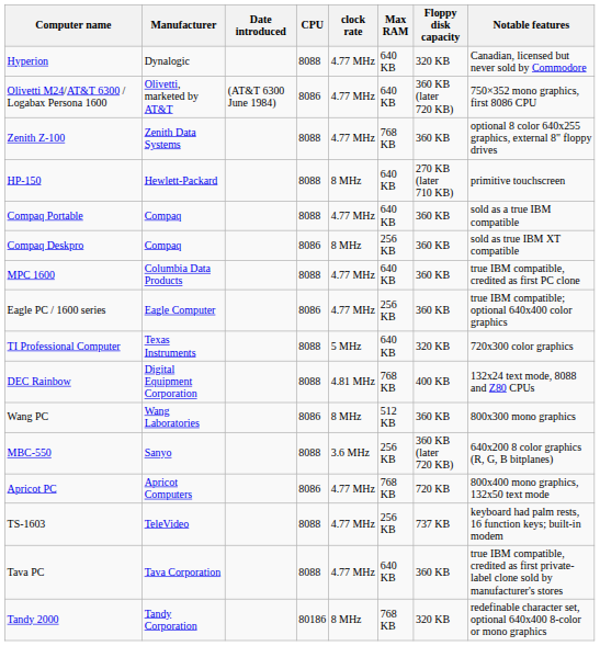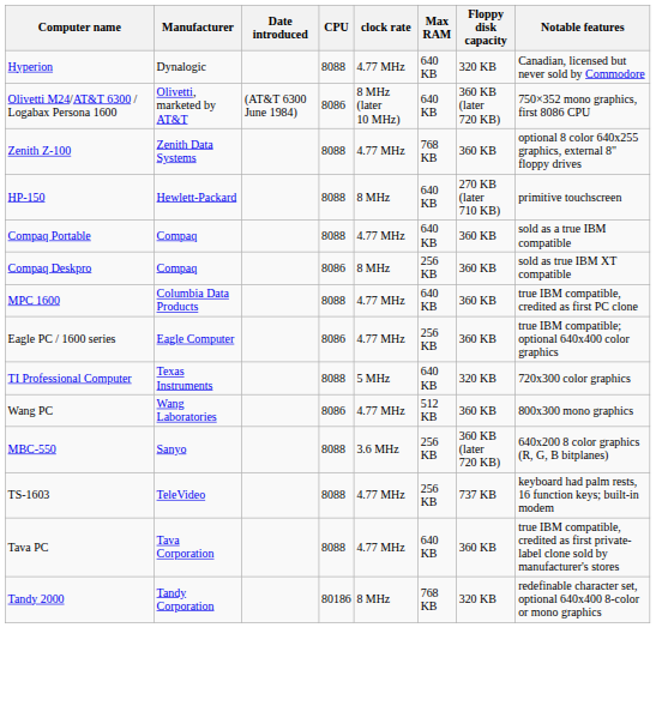Olivetti M24/AT&T 6300 / Logabax Persona 1600 | clock rate: 4.77 MHz -> 8 MHz (later 10 MHz)
- row: DEC Rainbow | Digital Equipment Corporation | 8088 | 4.81 MHz | 768 KB | 400 KB | 132x24 text mode, 8088 and Z80 CPUs
Wang PC | clock rate: 8 MHz -> 4.77 MHz
- row: Apricot PC | Apricot Computers | 8086 | 4.77 MHz | 768 KB | 720 KB | 800x400 mono graphics, 132x50 text mode
